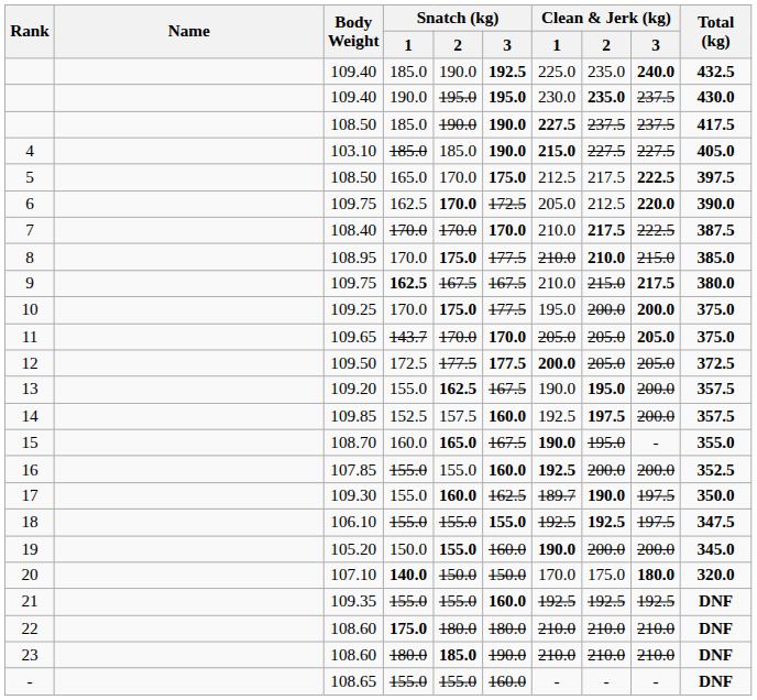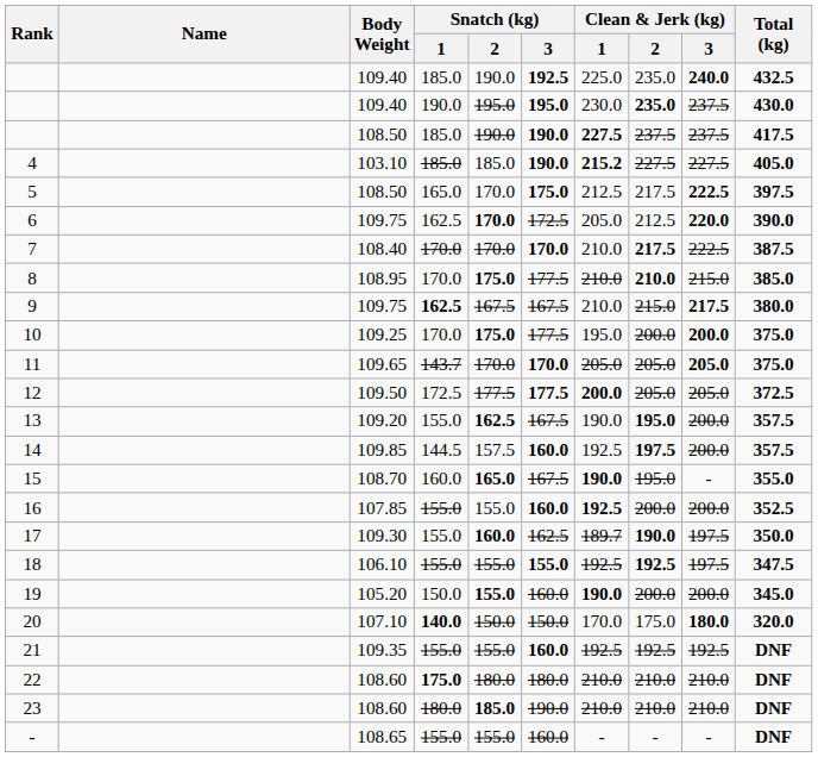4 | Clean & Jerk (kg) / 1: 215.0 -> 215.2
14 | Snatch (kg) / 1: 152.5 -> 144.5
